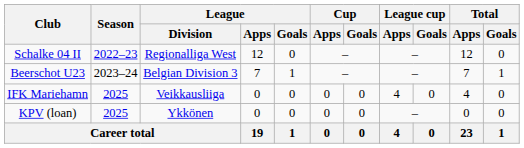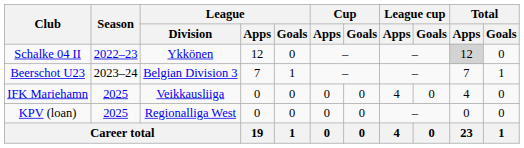Schalke 04 II | League / Division: Regionalliga West -> Ykkönen
Schalke 04 II | Total / Apps: no background -> lightgrey background
KPV (loan) | League / Division: Ykkönen -> Regionalliga West
